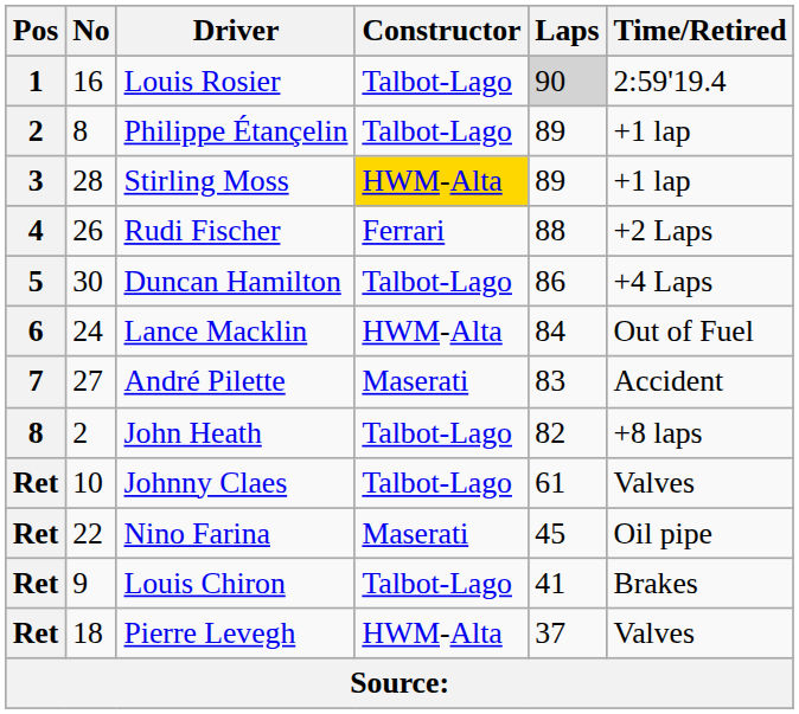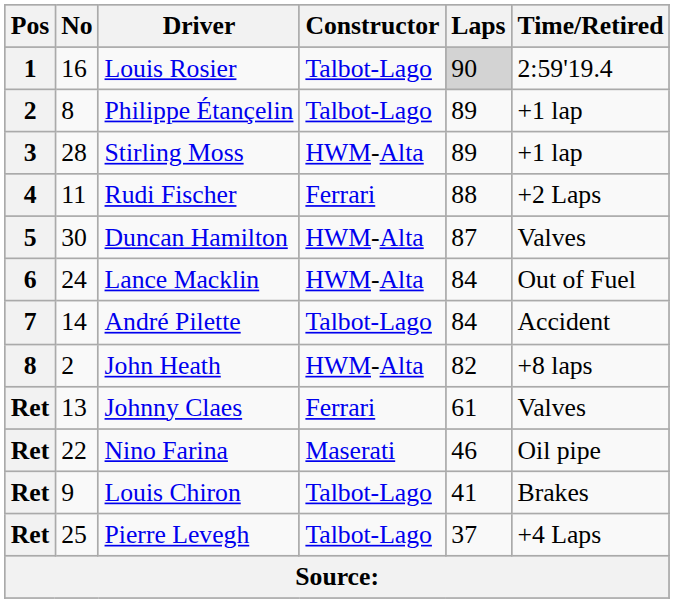Stirling Moss | Constructor: gold background -> no background
Rudi Fischer | No: 26 -> 11
Duncan Hamilton | Constructor: Talbot-Lago -> HWM-Alta
Duncan Hamilton | Laps: 86 -> 87
Duncan Hamilton | Time/Retired: +4 Laps -> Valves
André Pilette | No: 27 -> 14
André Pilette | Constructor: Maserati -> Talbot-Lago
André Pilette | Laps: 83 -> 84
John Heath | Constructor: Talbot-Lago -> HWM-Alta
Johnny Claes | No: 10 -> 13
Johnny Claes | Constructor: Talbot-Lago -> Ferrari
Nino Farina | Laps: 45 -> 46
Pierre Levegh | No: 18 -> 25
Pierre Levegh | Constructor: HWM-Alta -> Talbot-Lago
Pierre Levegh | Time/Retired: Valves -> +4 Laps
